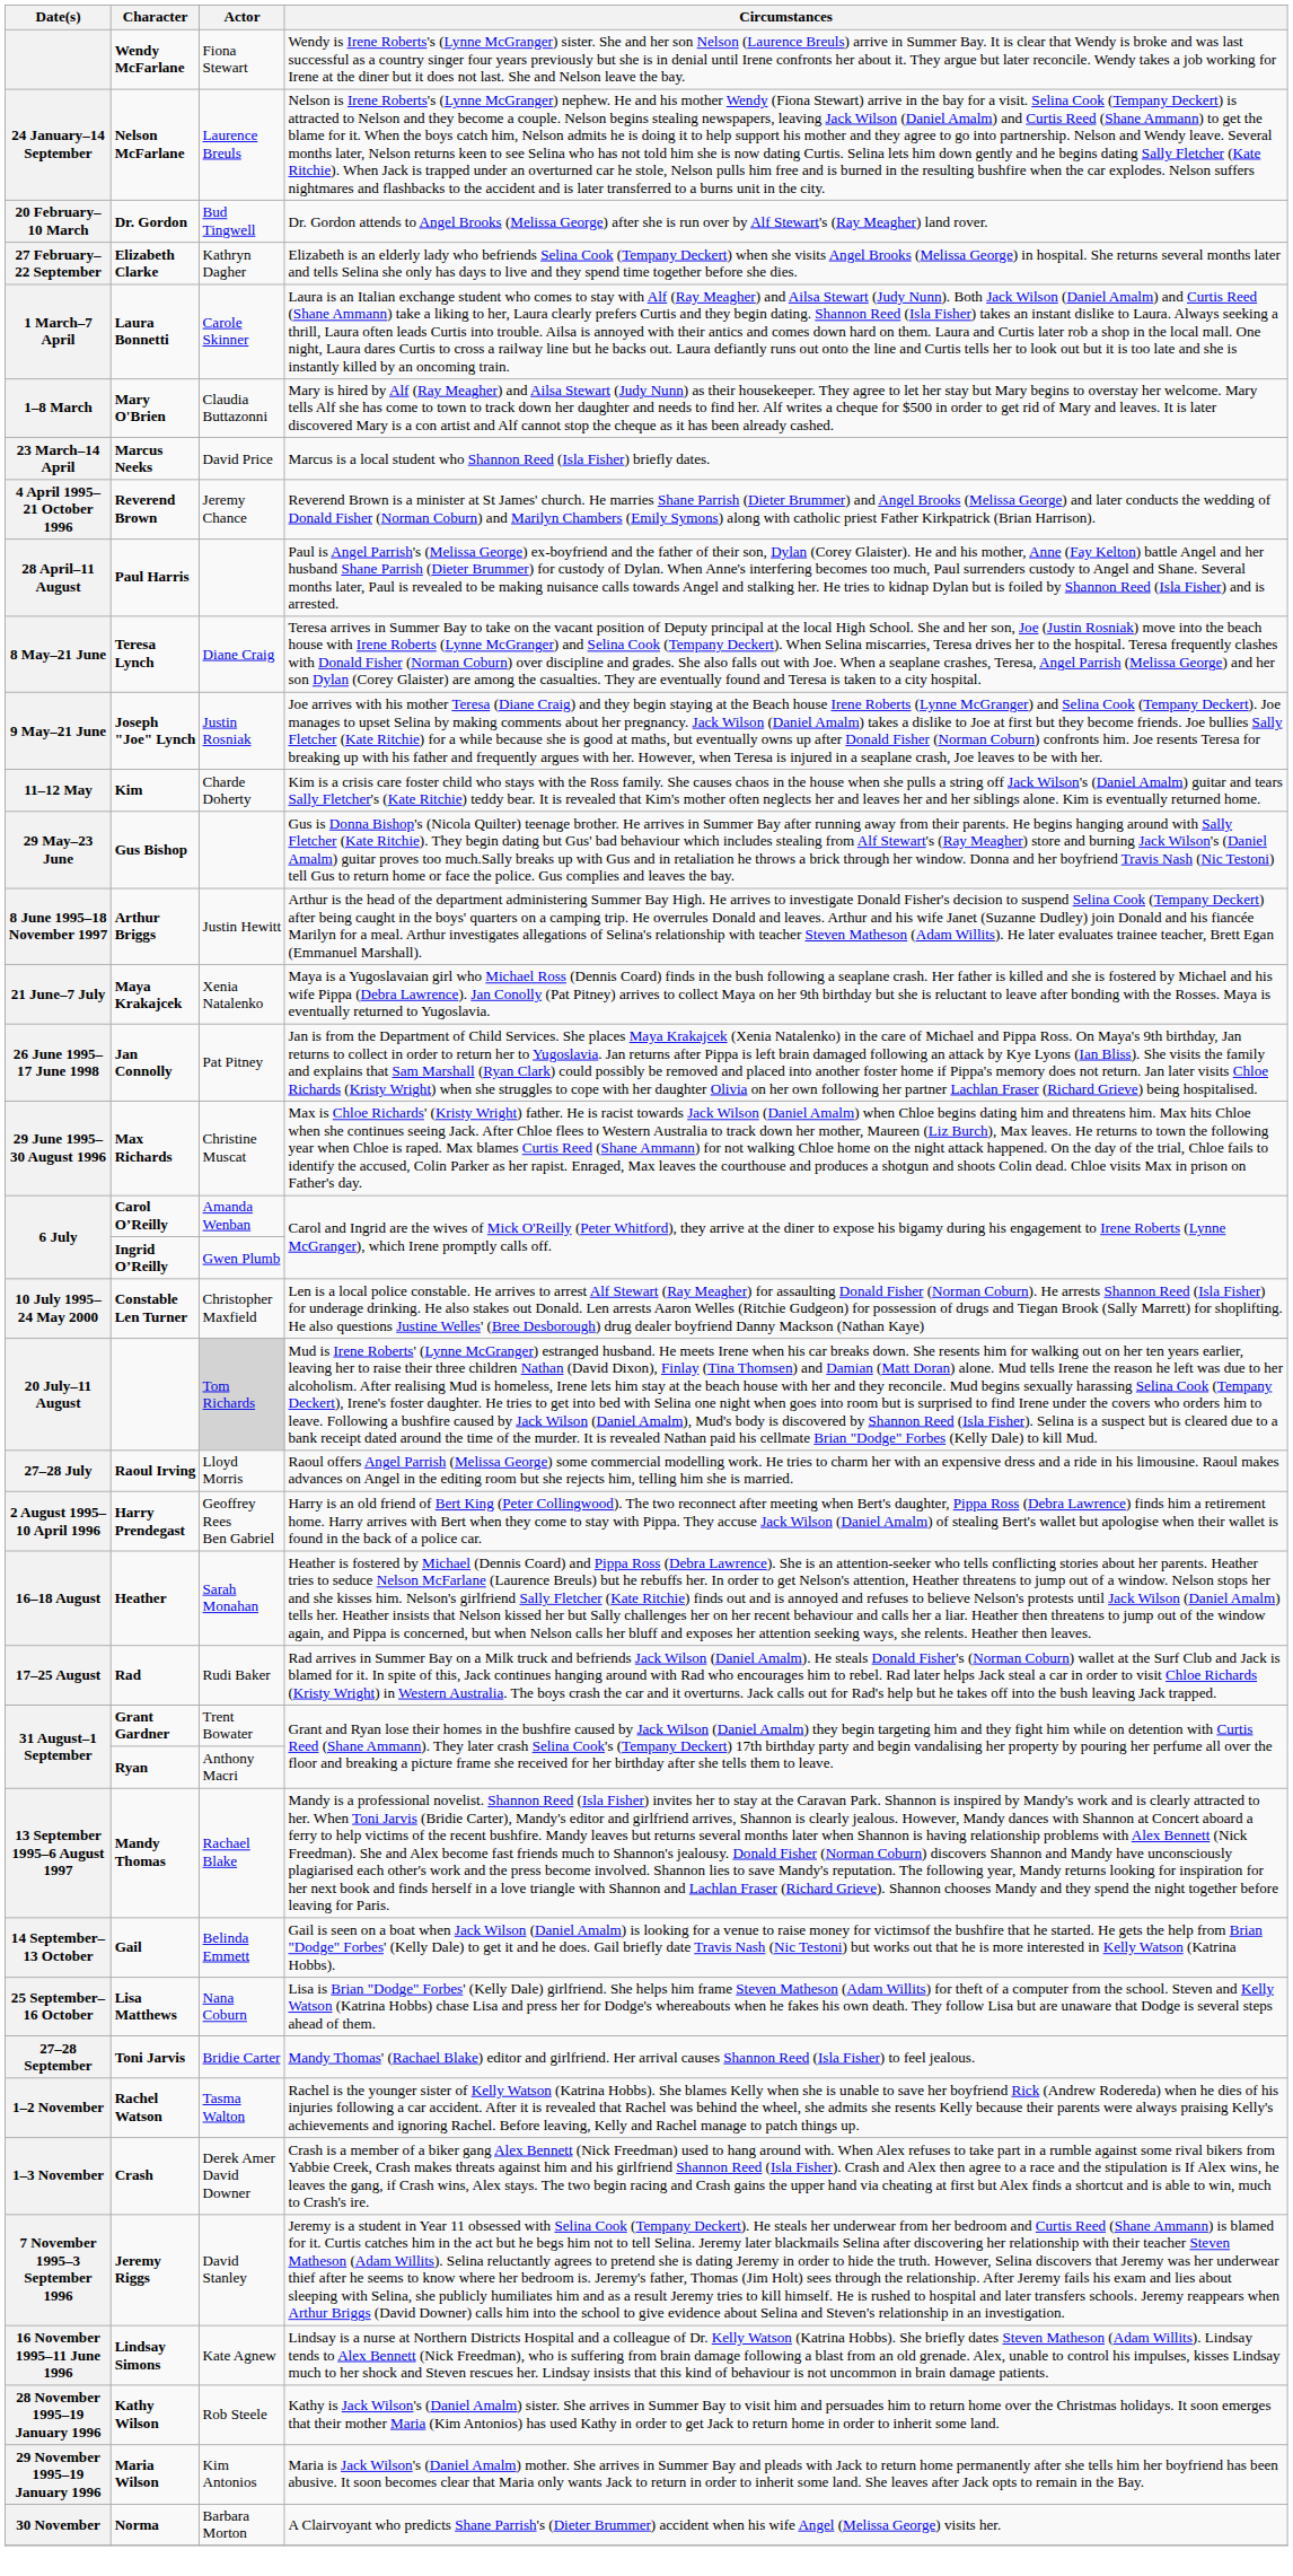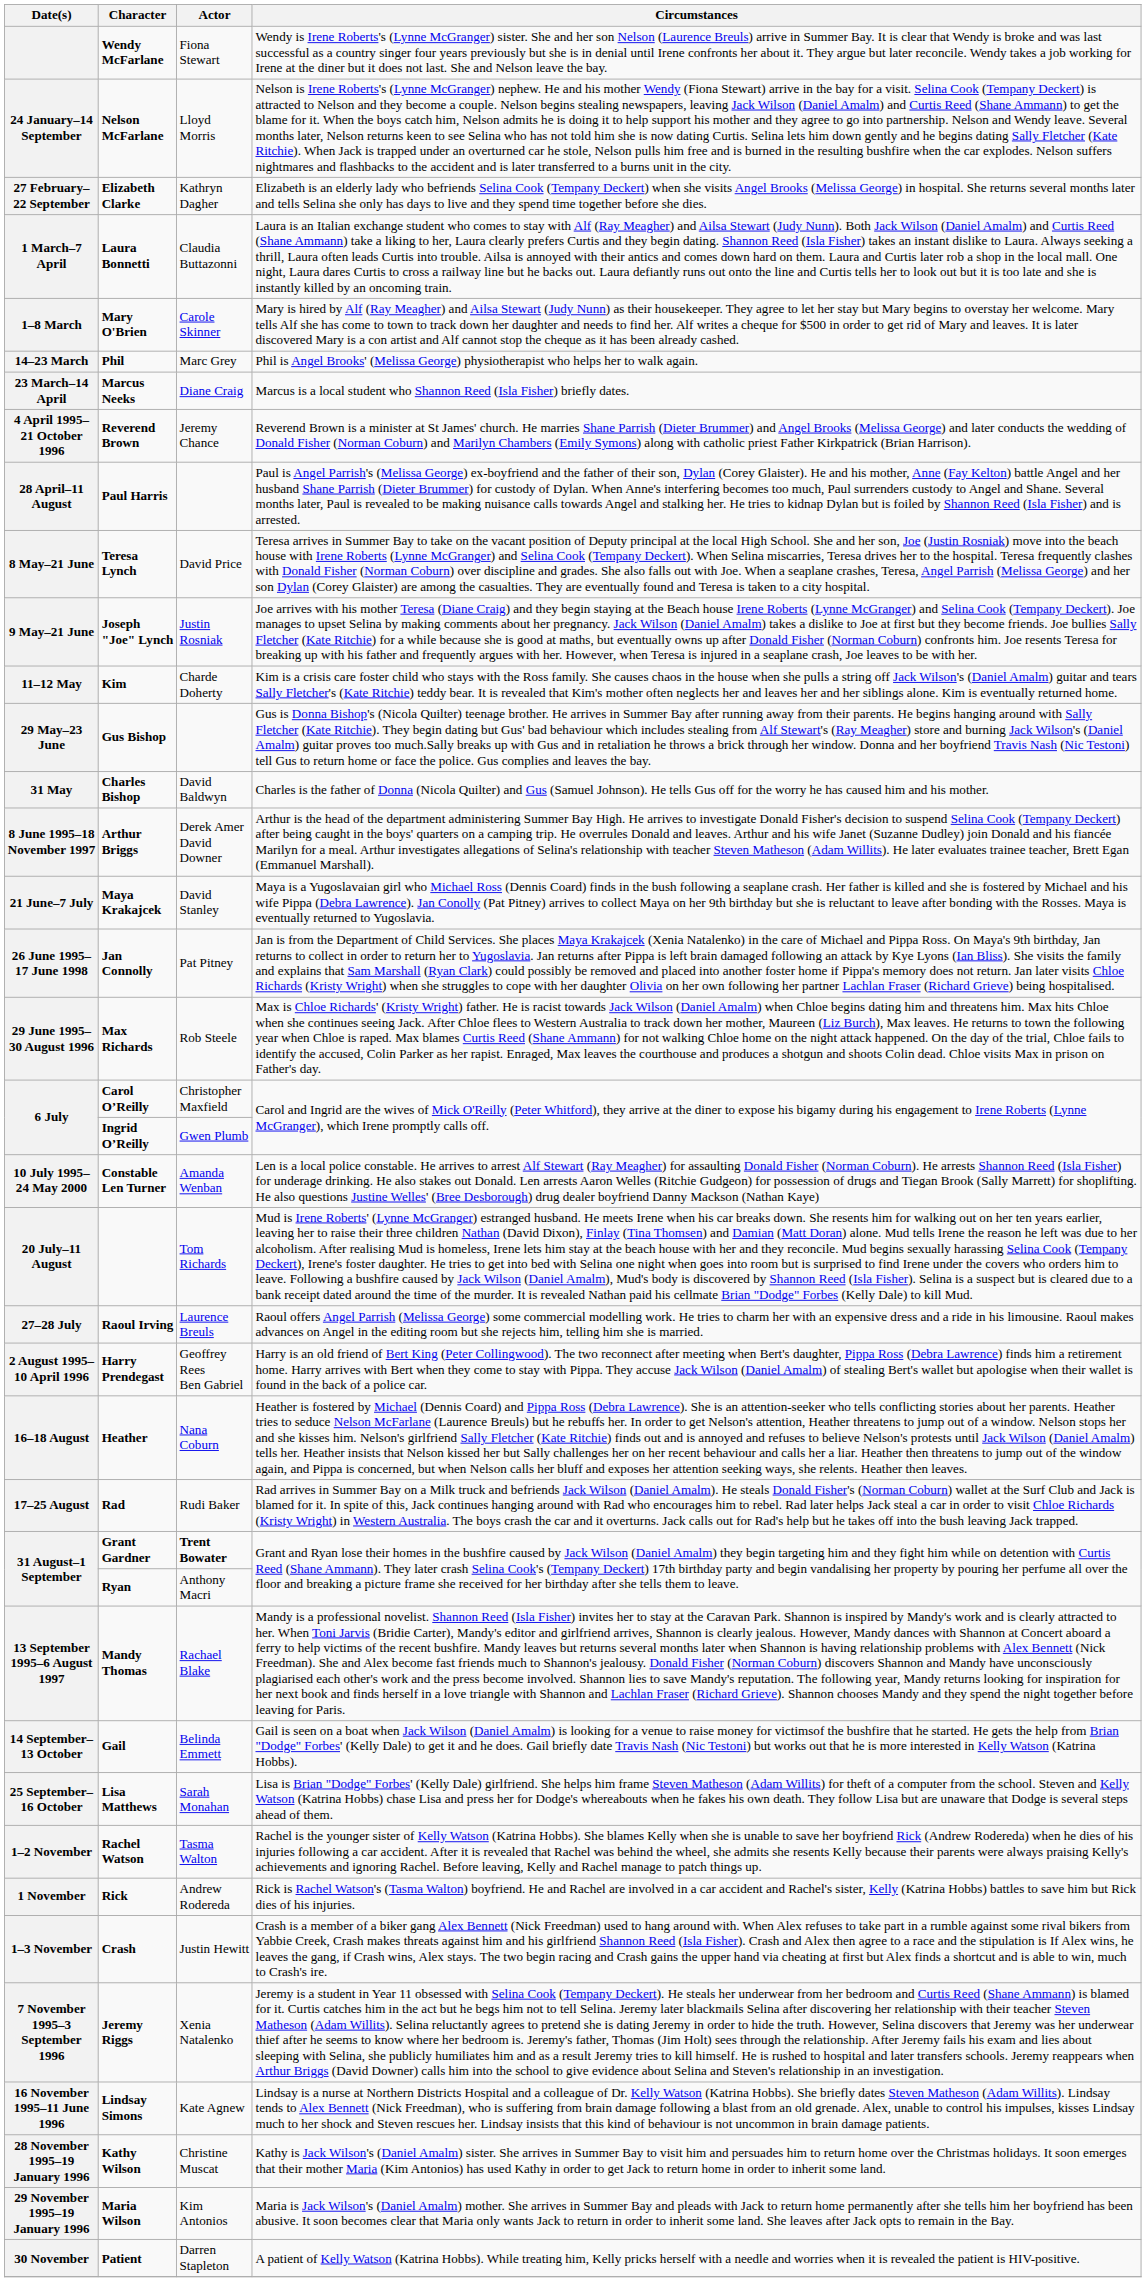24 January–14 September | Actor: Laurence Breuls -> Lloyd Morris
- row: 20 February–10 March | Dr. Gordon | Bud Tingwell | Dr. Gordon attends to Angel Brooks (Melissa George) after she is run over by Alf Stewart's (Ray Meagher) land rover.
1 March–7 April | Actor: Carole Skinner -> Claudia Buttazonni
1–8 March | Actor: Claudia Buttazonni -> Carole Skinner
+ row: 14–23 March | Phil | Marc Grey | Phil is Angel Brooks' (Melissa George) physiotherapist who helps her to walk again.
23 March–14 April | Actor: David Price -> Diane Craig
8 May–21 June | Actor: Diane Craig -> David Price
+ row: 31 May | Charles Bishop | David Baldwyn | Charles is the father of Donna (Nicola Quilter) and Gus (Samuel Johnson). He tells Gus off for the worry he has caused him and his mother.
8 June 1995–18 November 1997 | Actor: Justin Hewitt -> Derek Amer David Downer
21 June–7 July | Actor: Xenia Natalenko -> David Stanley
29 June 1995–30 August 1996 | Actor: Christine Muscat -> Rob Steele
6 July / Carol O’Reilly | Actor: Amanda Wenban -> Christopher Maxfield
10 July 1995–24 May 2000 | Actor: Christopher Maxfield -> Amanda Wenban
20 July–11 August | Actor: lightgrey background -> no background
27–28 July | Actor: Lloyd Morris -> Laurence Breuls
16–18 August | Actor: Sarah Monahan -> Nana Coburn
31 August–1 September / Grant Gardner | Actor: normal -> bold
25 September–16 October | Actor: Nana Coburn -> Sarah Monahan
- row: 27–28 September | Toni Jarvis | Bridie Carter | Mandy Thomas' (Rachael Blake) editor and girlfriend. Her arrival causes Shannon Reed (Isla Fisher) to feel jealous.
+ row: 1 November | Rick | Andrew Rodereda | Rick is Rachel Watson's (Tasma Walton) boyfriend. He and Rachel are involved in a car accident and Rachel's sister, Kelly (Katrina Hobbs) battles to save him but Rick dies of his injuries.
1–3 November | Actor: Derek Amer David Downer -> Justin Hewitt
7 November 1995–3 September 1996 | Actor: David Stanley -> Xenia Natalenko
28 November 1995–19 January 1996 | Actor: Rob Steele -> Christine Muscat
+ row: 30 November | Patient | Darren Stapleton | A patient of Kelly Watson (Katrina Hobbs). While treating him, Kelly pricks herself with a needle and worries when it is revealed the patient is HIV-positive.
- row: 30 November | Norma | Barbara Morton | A Clairvoyant who predicts Shane Parrish's (Dieter Brummer) accident when his wife Angel (Melissa George) visits her.
